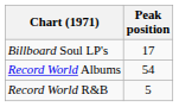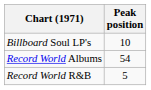Billboard Soul LP's | Peak position: 17 -> 10
